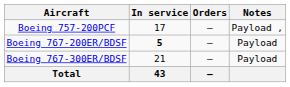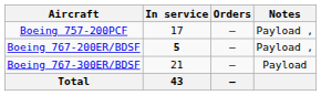Boeing 767-200ER/BDSF | Notes: Payload -> Payload ,
